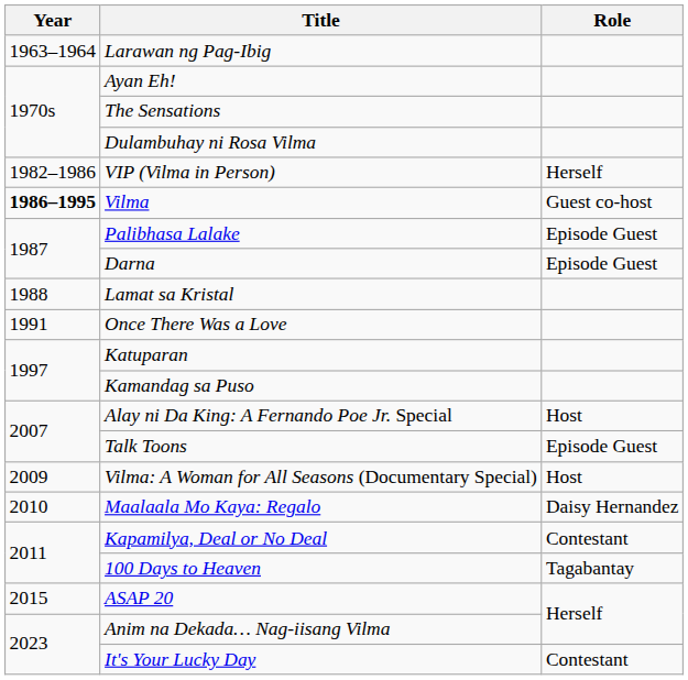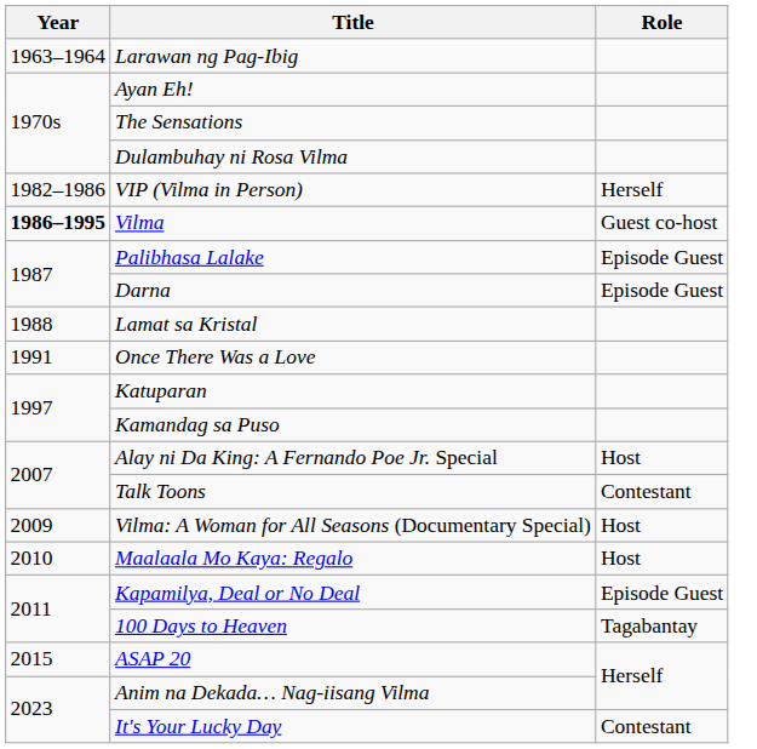Talk Toons | Role: Episode Guest -> Contestant
Maalaala Mo Kaya: Regalo | Role: Daisy Hernandez -> Host
Kapamilya, Deal or No Deal | Role: Contestant -> Episode Guest
